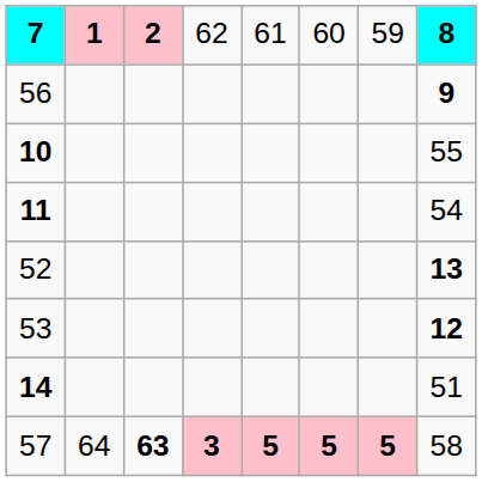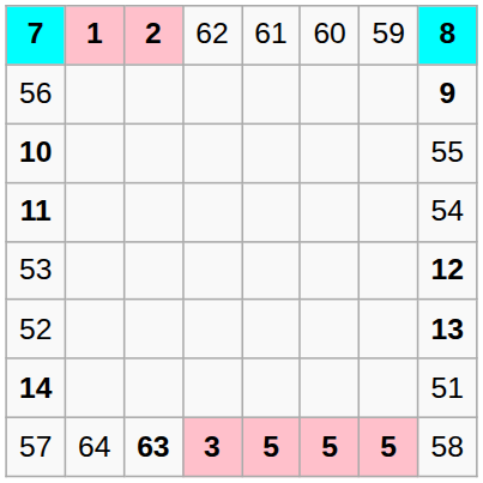rows swapped: 53 <-> 52
